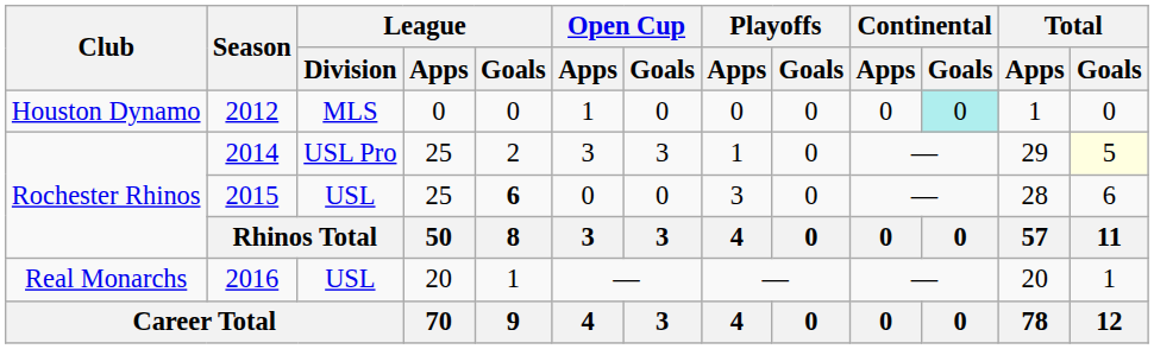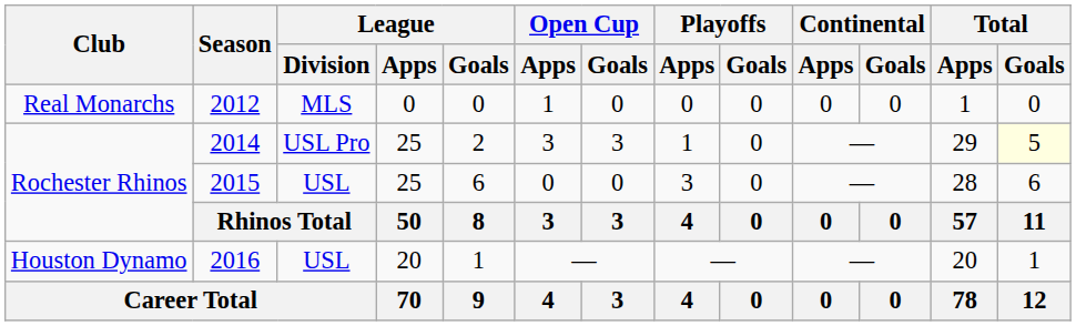2012 | Club: Houston Dynamo -> Real Monarchs
2012 | Continental / Goals: paleturquoise background -> no background
2015 | League / Goals: bold -> normal
2016 | Club: Real Monarchs -> Houston Dynamo
